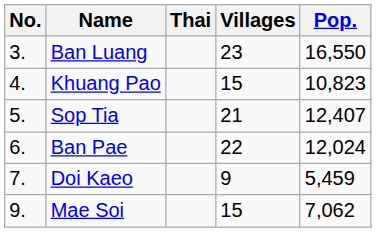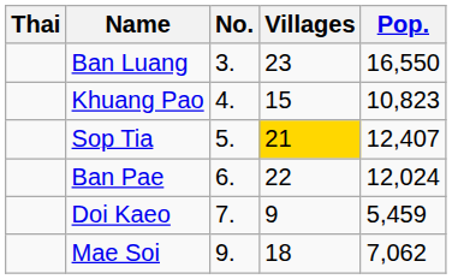columns swapped: No. <-> Thai
Sop Tia | Villages: no background -> gold background
Mae Soi | Villages: 15 -> 18
